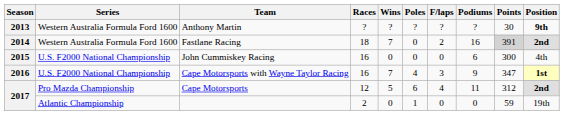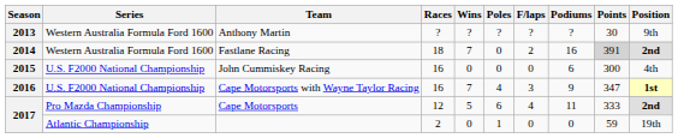Anthony Martin | Position: bold -> normal
Cape Motorsports | Points: 312 -> 333
